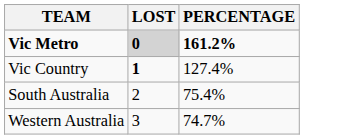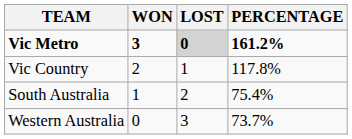+ column: WON | 3 | 2 | 1 | 0
Vic Country | LOST: bold -> normal
Vic Country | PERCENTAGE: 127.4% -> 117.8%
Western Australia | PERCENTAGE: 74.7% -> 73.7%
